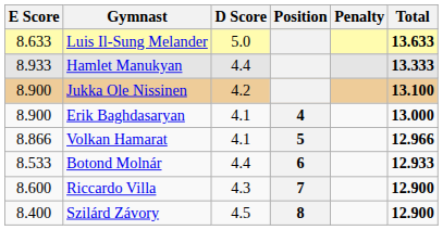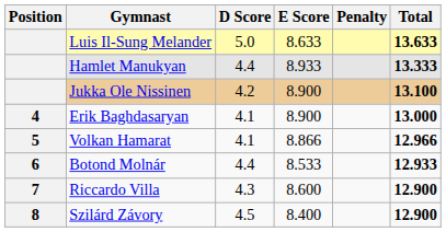columns swapped: Position <-> E Score
